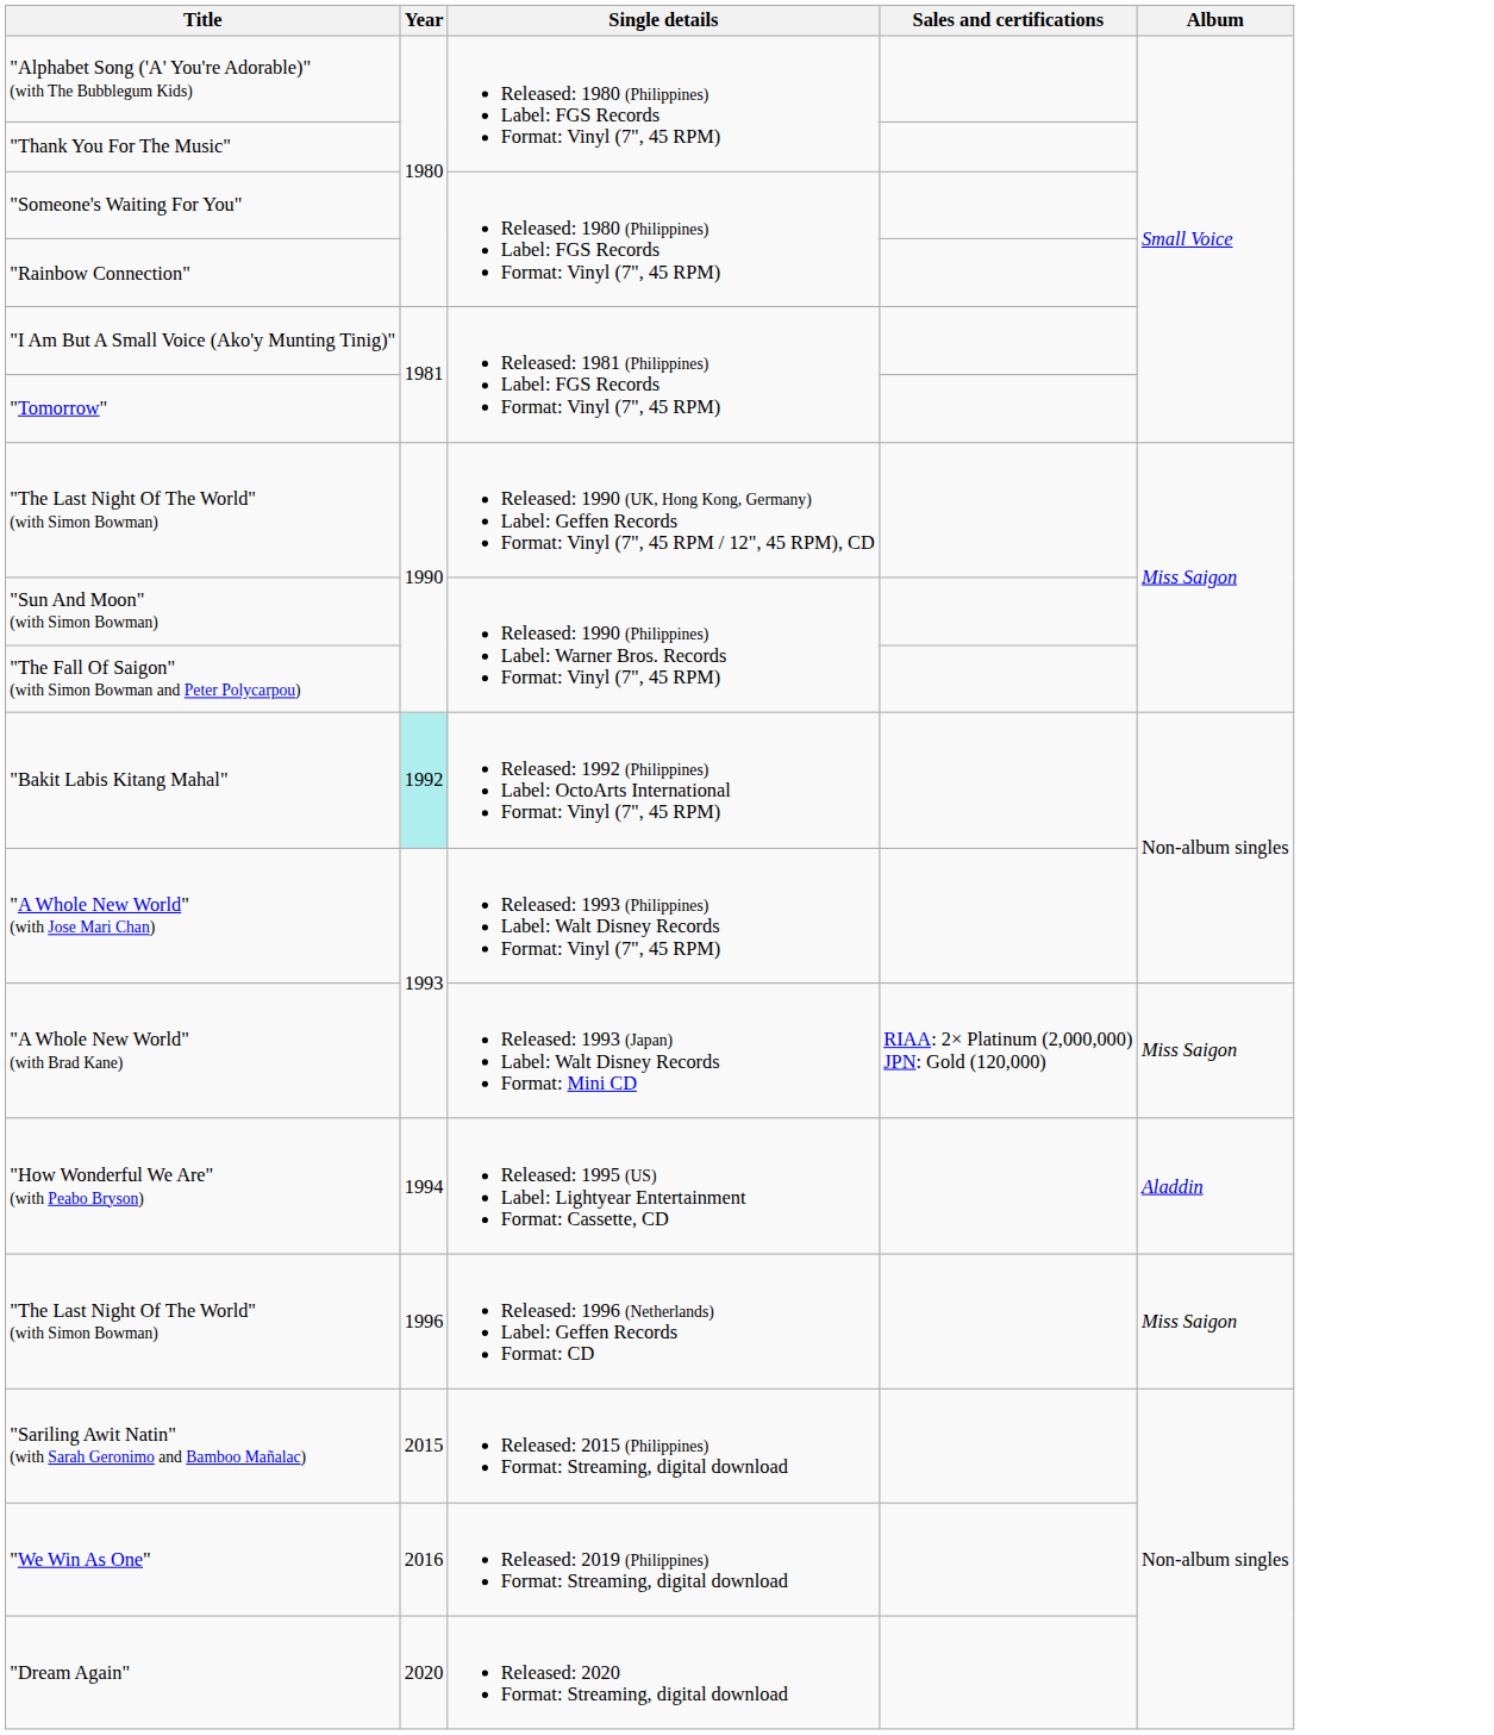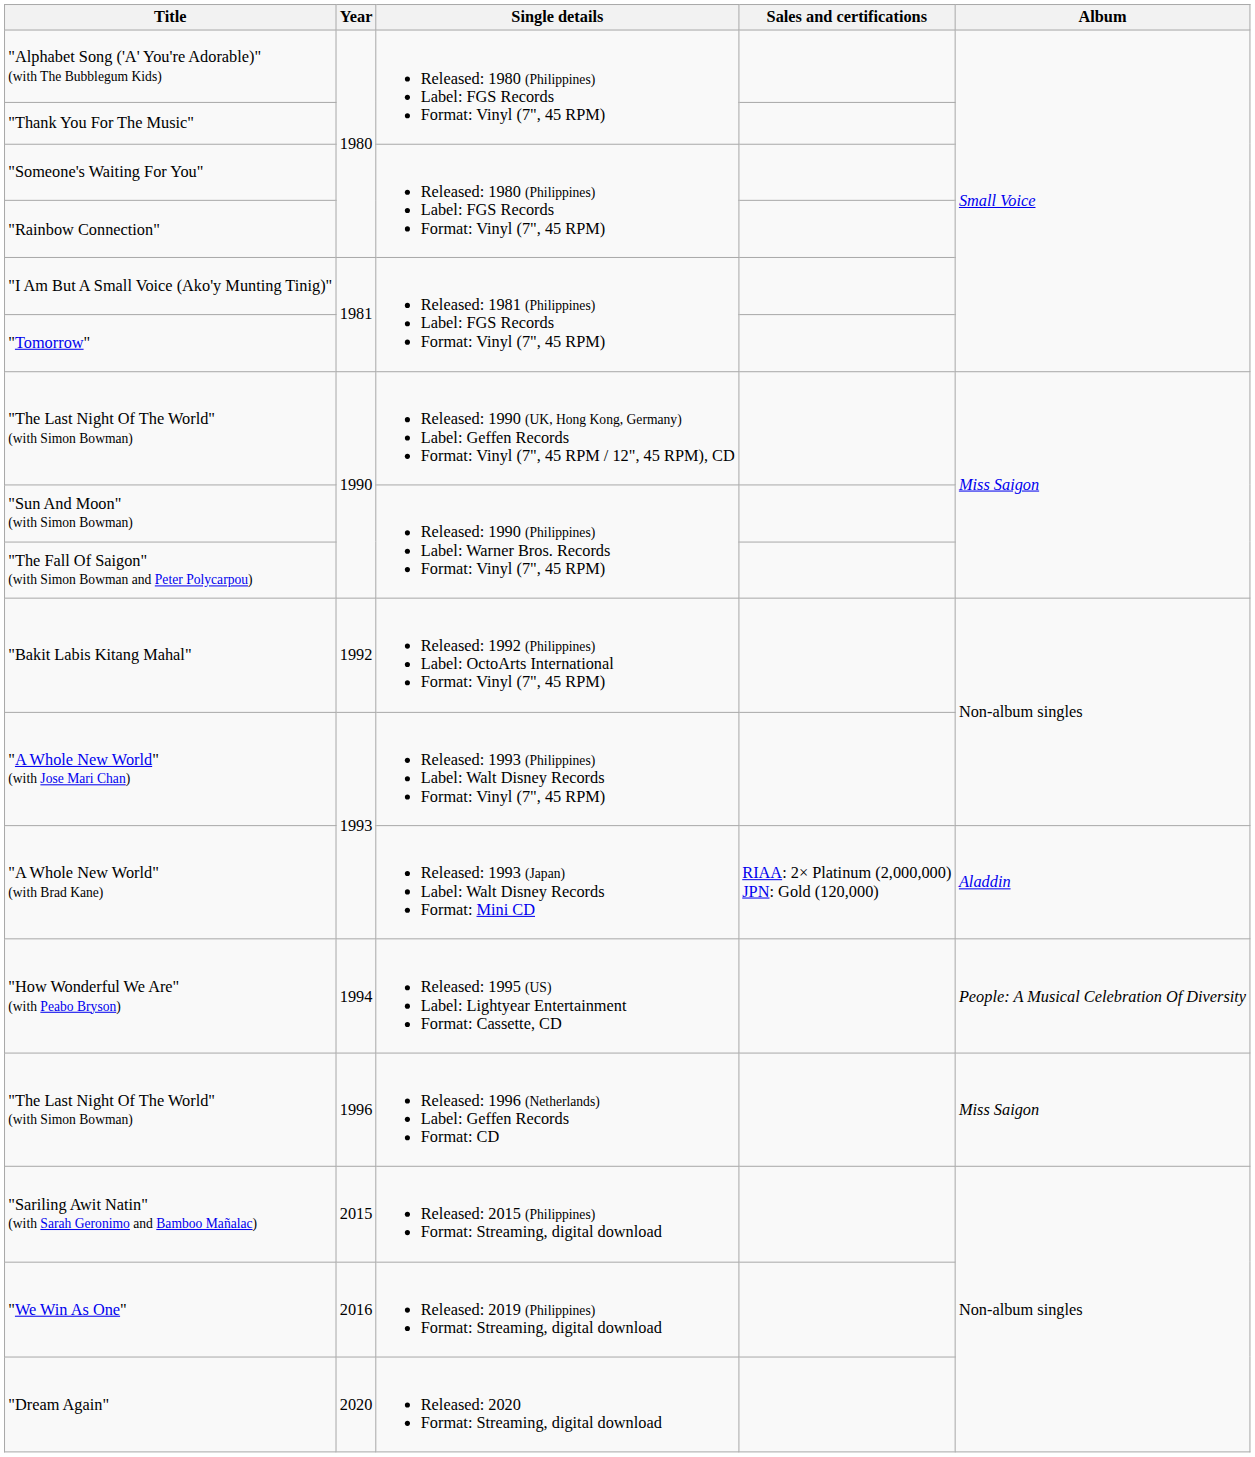"Bakit Labis Kitang Mahal" | Year: paleturquoise background -> no background
"A Whole New World" (with Brad Kane) | Album: Miss Saigon -> Aladdin
"How Wonderful We Are" (with Peabo Bryson) | Album: Aladdin -> People: A Musical Celebration Of Diversity
